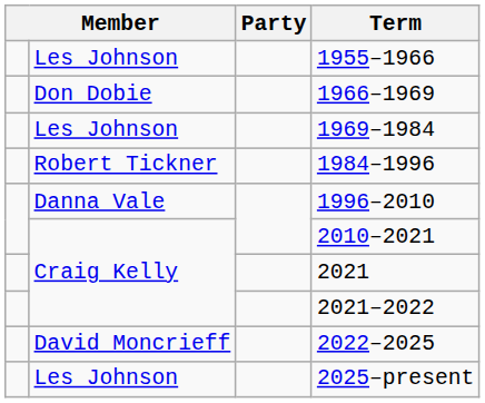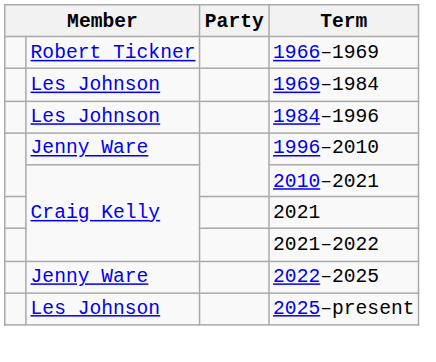- row: Les Johnson | 1955–1966
1966–1969 | column 2: Don Dobie -> Robert Tickner
1984–1996 | column 2: Robert Tickner -> Les Johnson
1996–2010 | column 2: Danna Vale -> Jenny Ware
2022–2025 | column 2: David Moncrieff -> Jenny Ware
